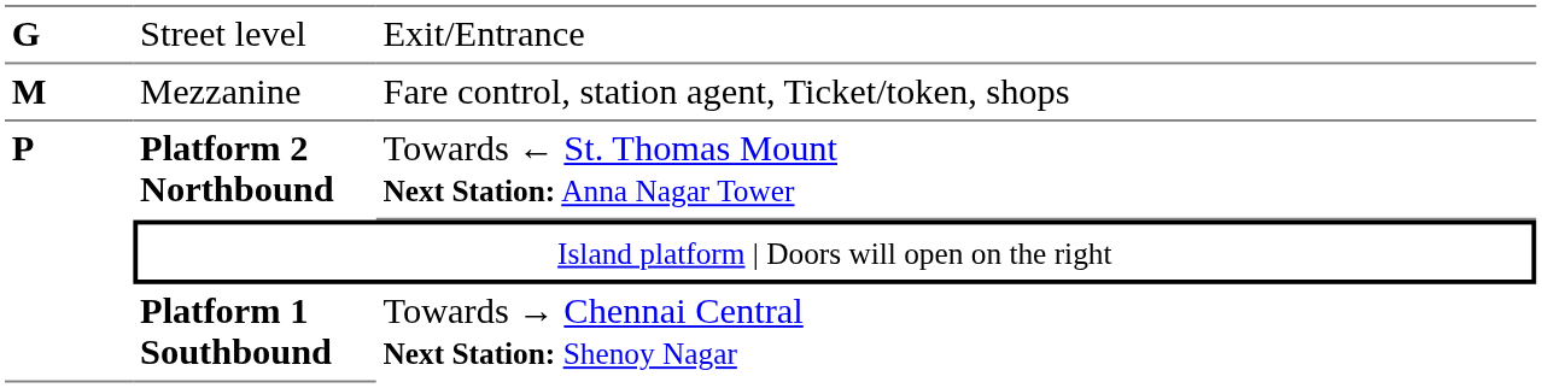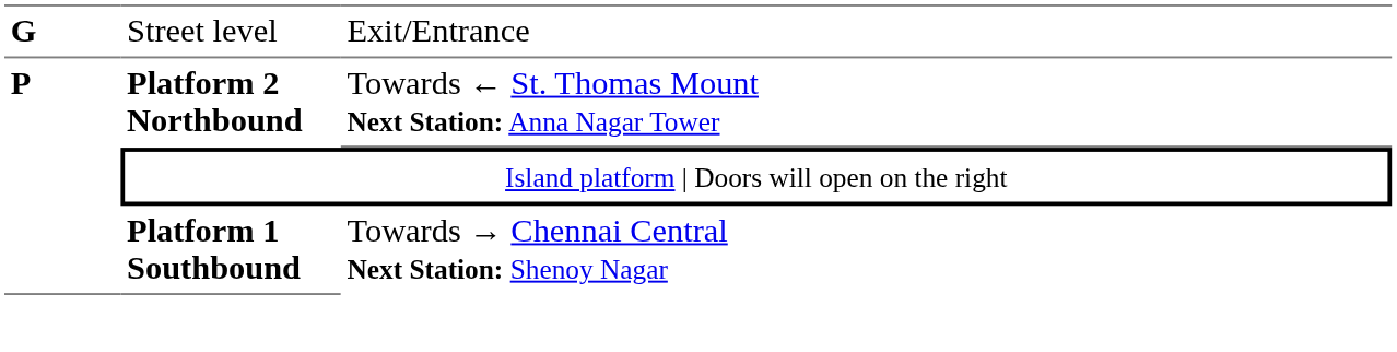- row: M | Mezzanine | Fare control, station agent, Ticket/token, shops
